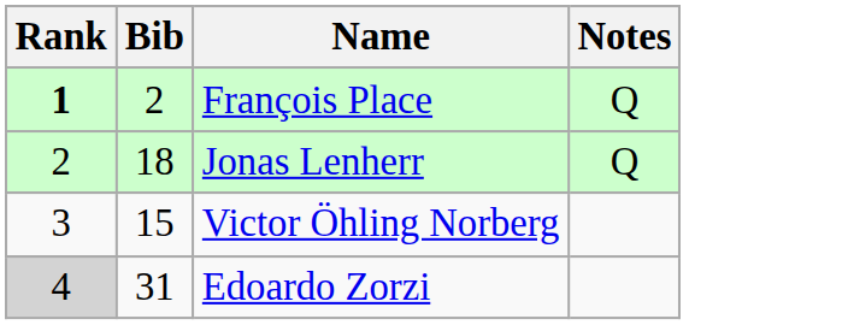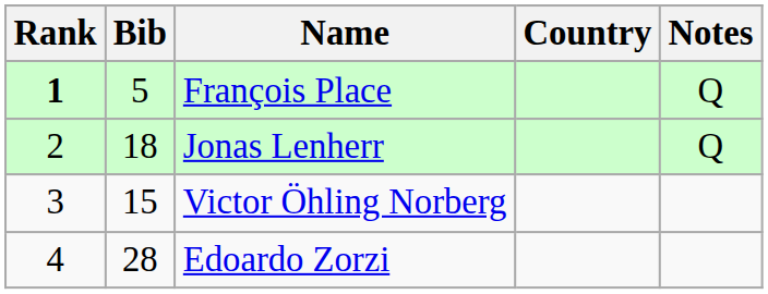+ column: Country
François Place | Bib: 2 -> 5
Edoardo Zorzi | Rank: lightgrey background -> no background
Edoardo Zorzi | Bib: 31 -> 28
